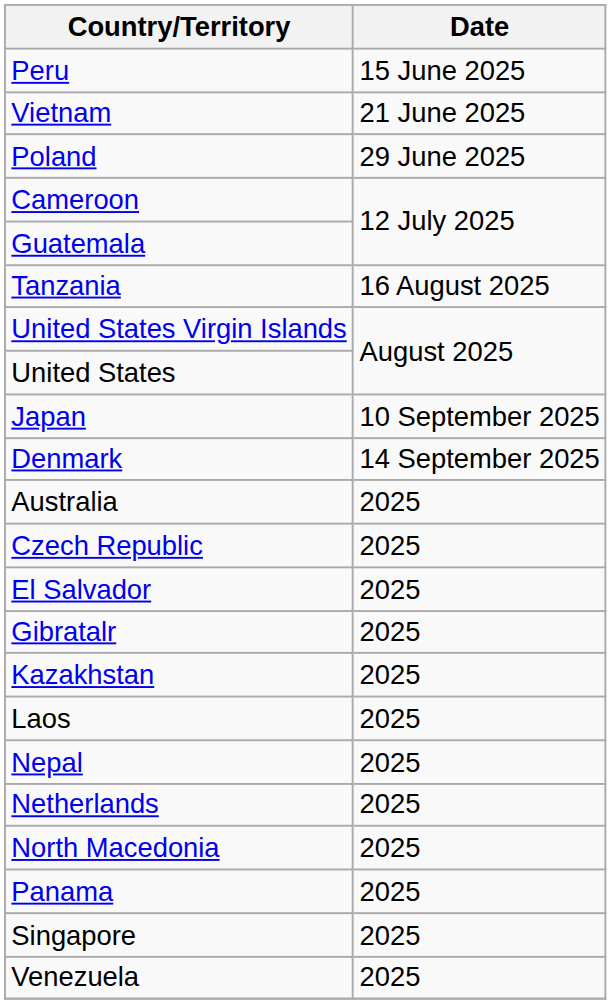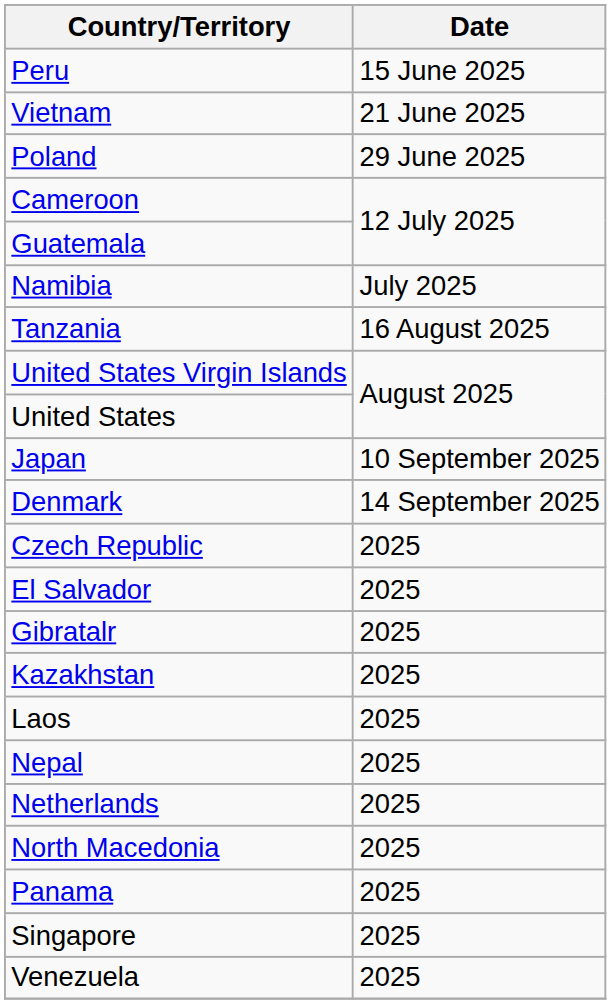+ row: Namibia | July 2025
- row: Australia | 2025
